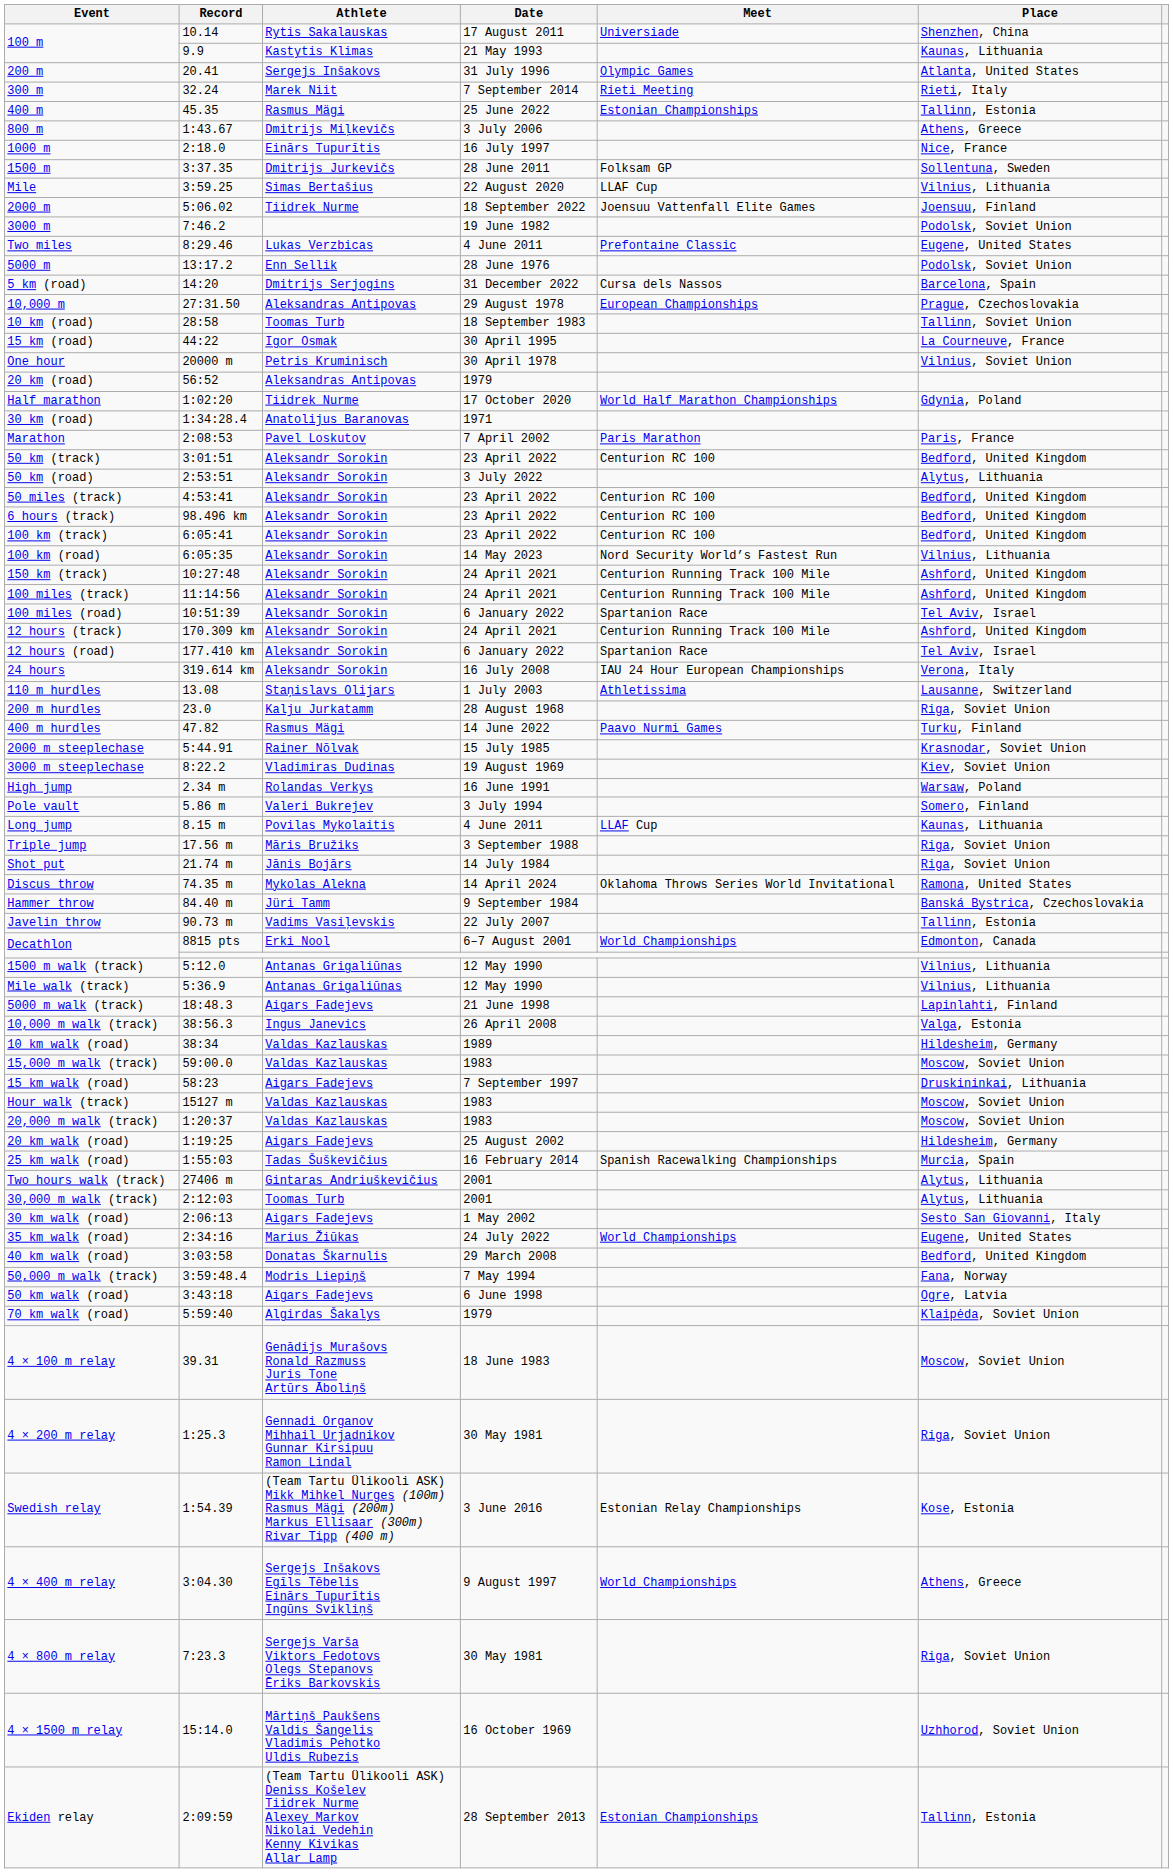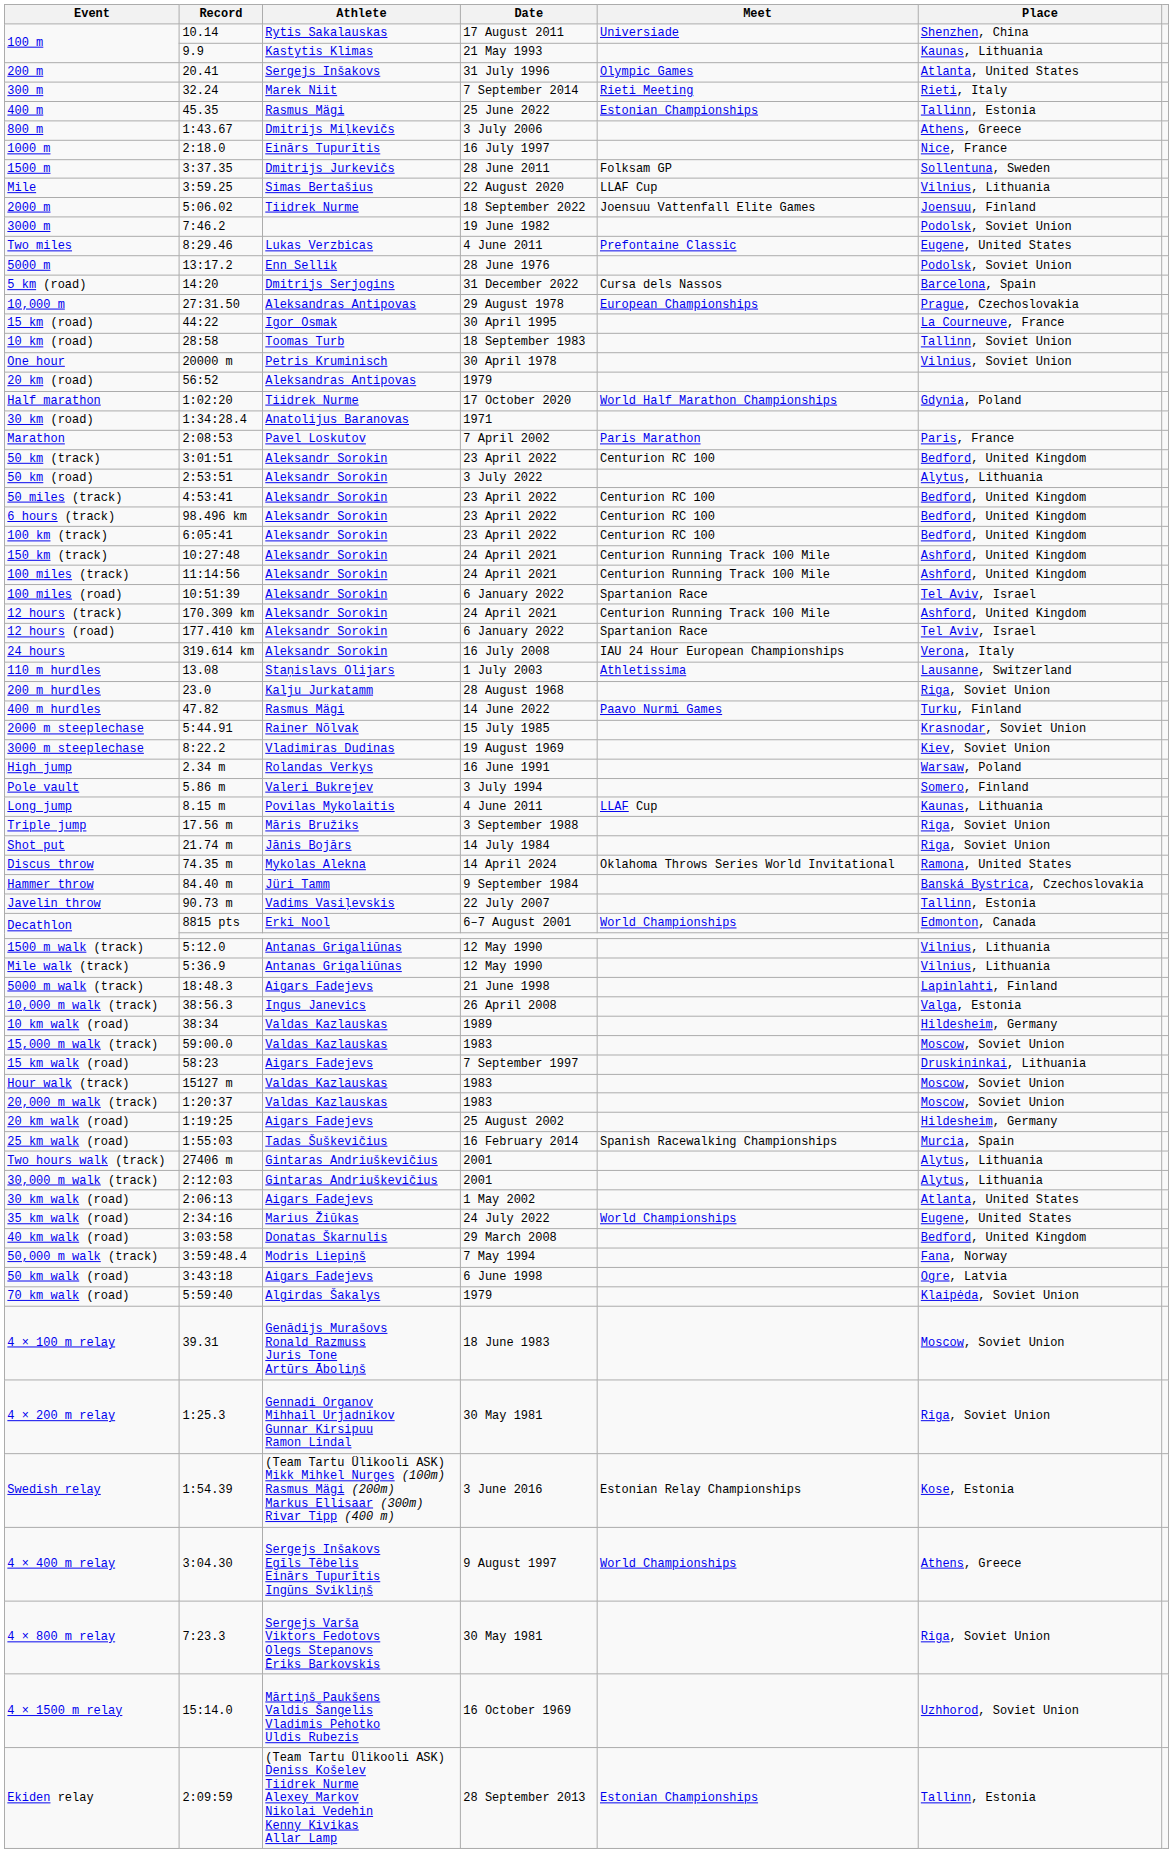rows swapped: 10 km (road) <-> 15 km (road)
- row: 100 km (road) | 6:05:35 | Aleksandr Sorokin | 14 May 2023 | Nord Security World’s Fastest Run | Vilnius, Lithuania
30,000 m walk (track) | Athlete: Toomas Turb -> Gintaras Andriuškevičius
30 km walk (road) | Place: Sesto San Giovanni, Italy -> Atlanta, United States
